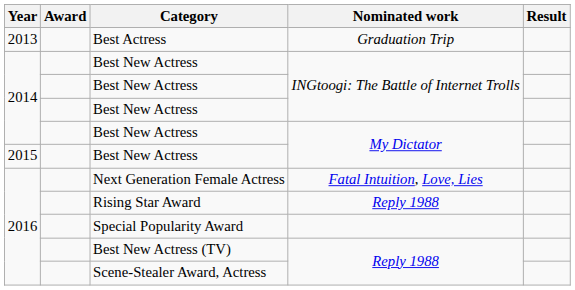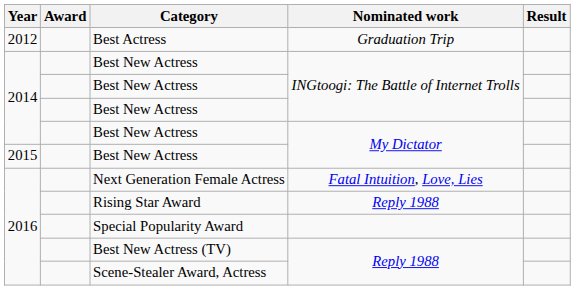Best Actress | Year: 2013 -> 2012
